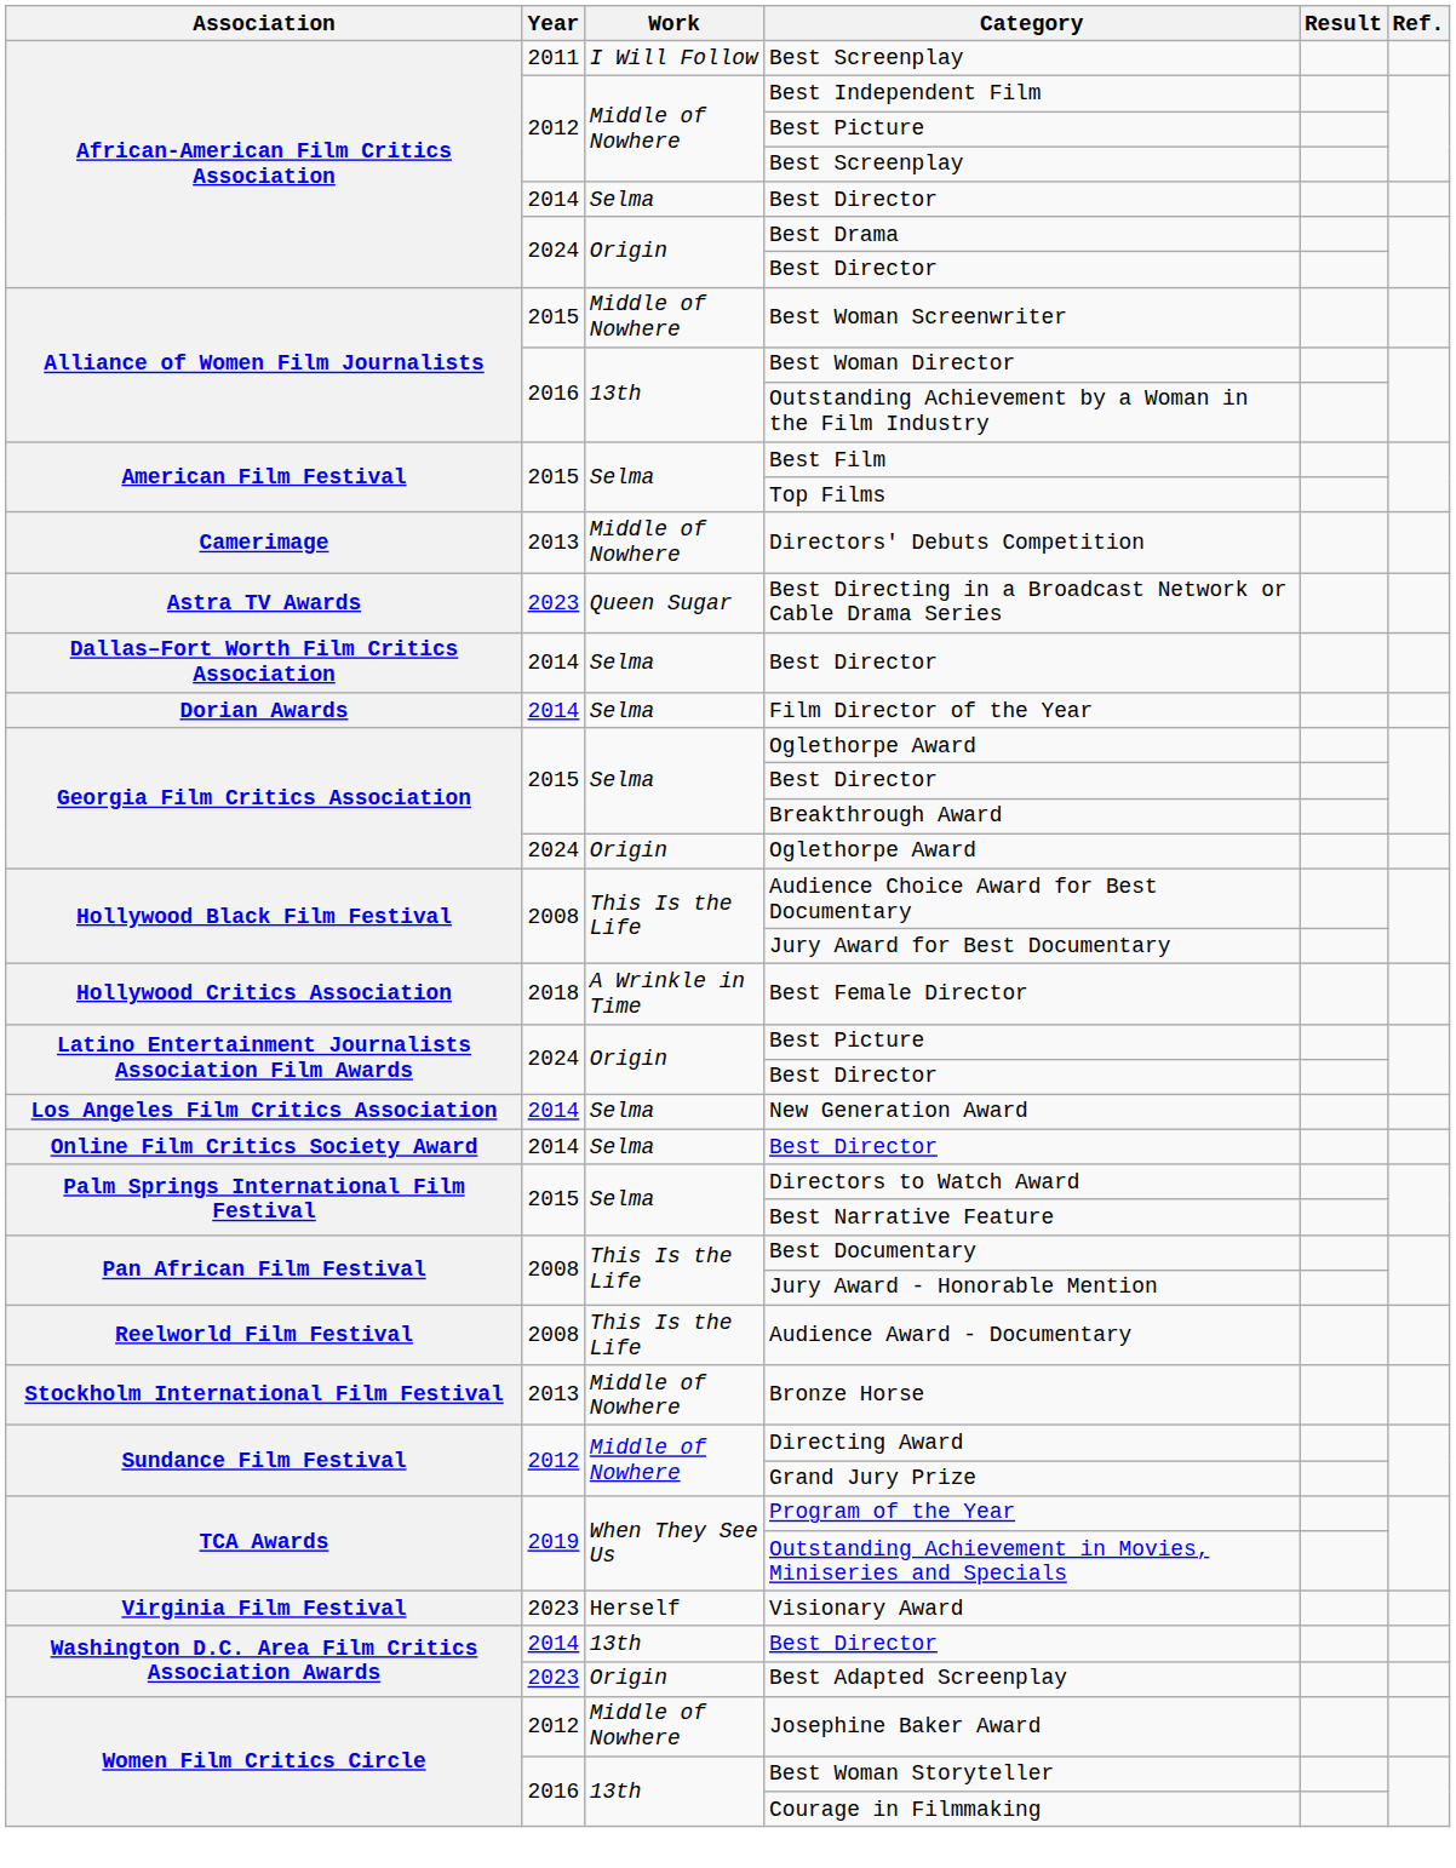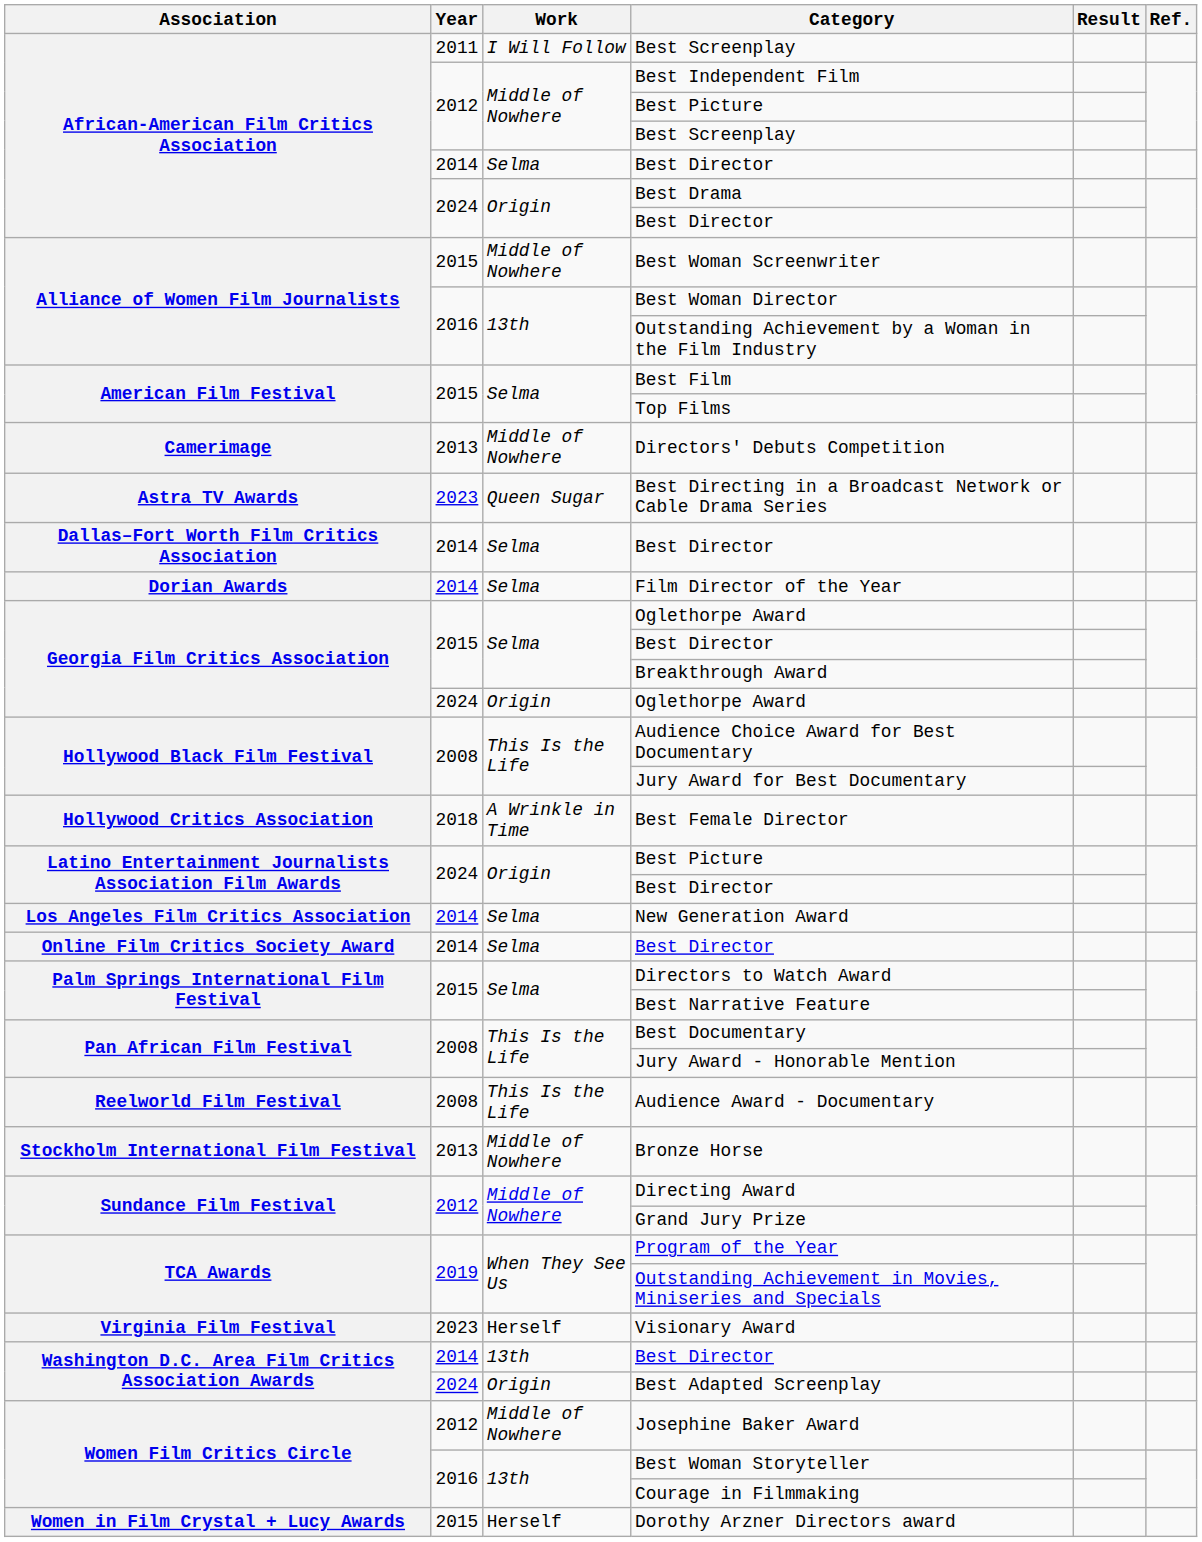Best Adapted Screenplay | Year: 2023 -> 2024
+ row: Women in Film Crystal + Lucy Awards | 2015 | Herself | Dorothy Arzner Directors award
